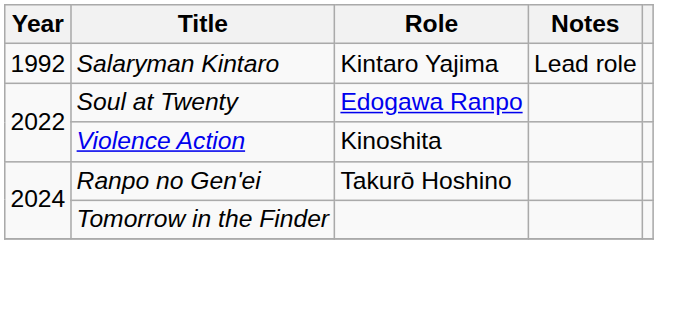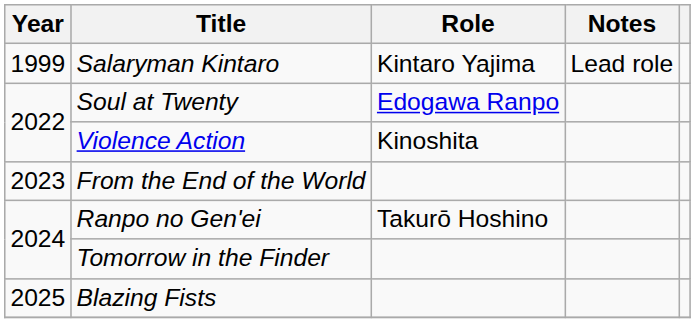Salaryman Kintaro | Year: 1992 -> 1999
+ row: 2023 | From the End of the World
+ row: 2025 | Blazing Fists
